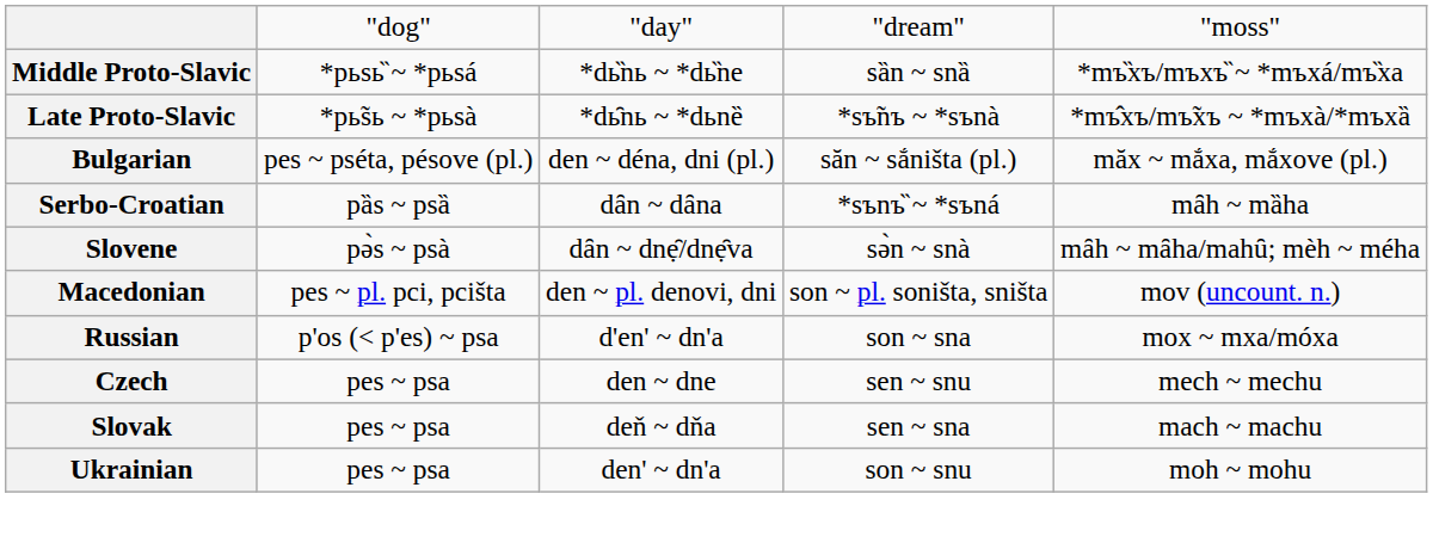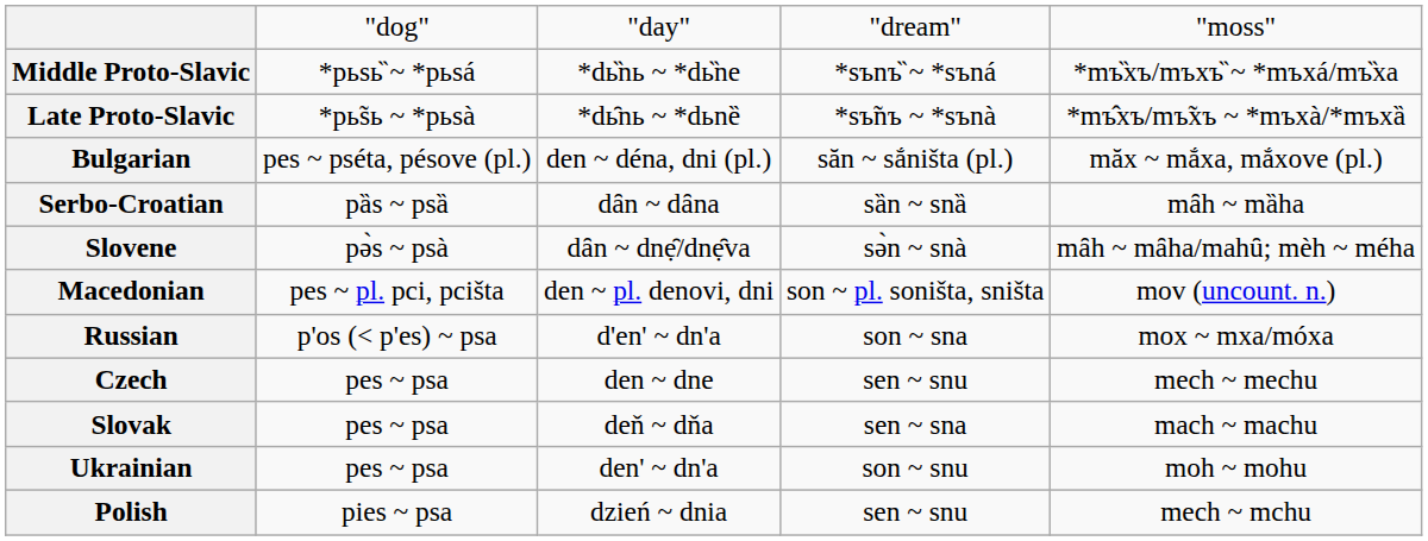Middle Proto-Slavic | column 4: sȁn ~ snȁ -> *sъnъ̏ ~ *sъná
Serbo-Croatian | column 4: *sъnъ̏ ~ *sъná -> sȁn ~ snȁ
+ row: Polish | pies ~ psa | dzień ~ dnia | sen ~ snu | mech ~ mchu
